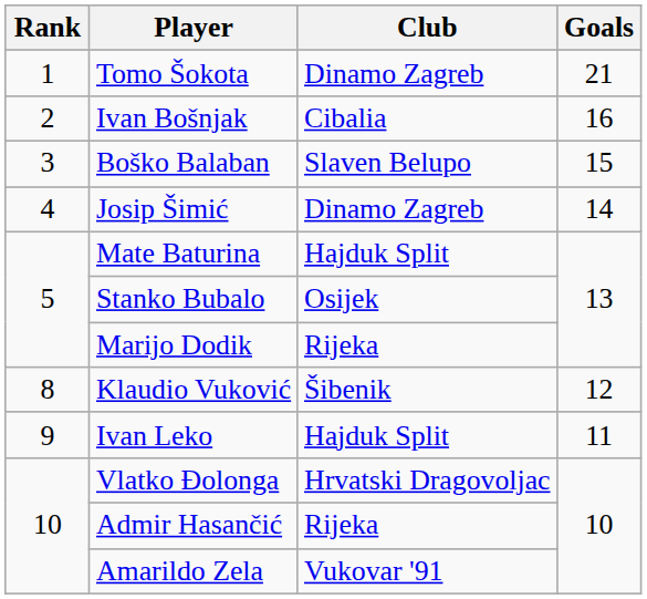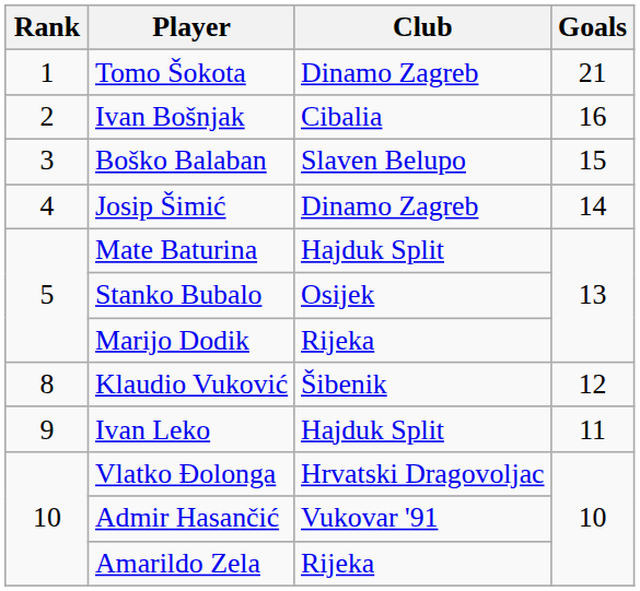Admir Hasančić | Club: Rijeka -> Vukovar '91
Amarildo Zela | Club: Vukovar '91 -> Rijeka
